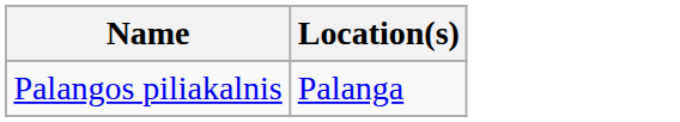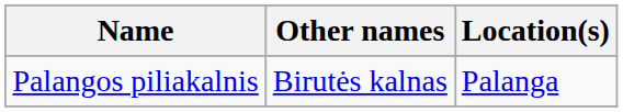+ column: Other names | Birutės kalnas
